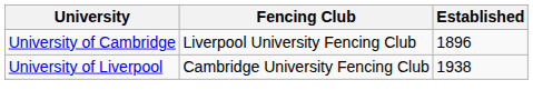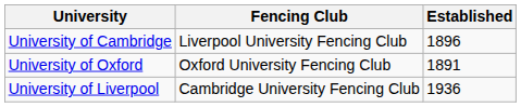+ row: University of Oxford | Oxford University Fencing Club | 1891
University of Liverpool | Established: 1938 -> 1936
